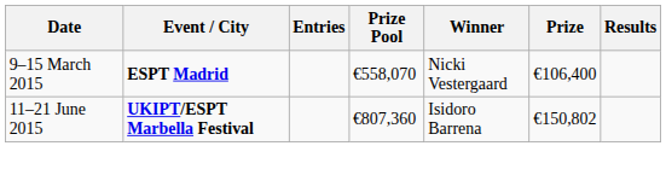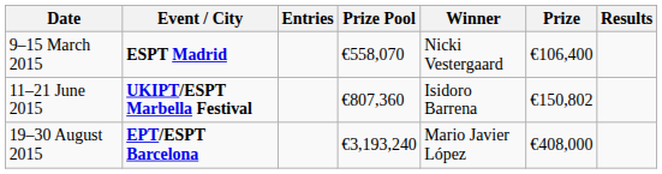+ row: 19–30 August 2015 | EPT/ESPT Barcelona | €3,193,240 | Mario Javier López | €408,000
